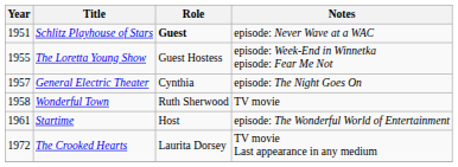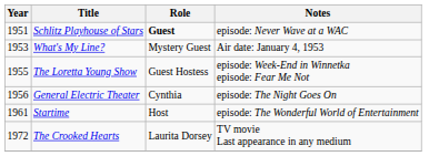+ row: 1953 | What's My Line? | Mystery Guest | Air date: January 4, 1953
General Electric Theater | Year: 1957 -> 1956
- row: 1958 | Wonderful Town | Ruth Sherwood | TV movie
